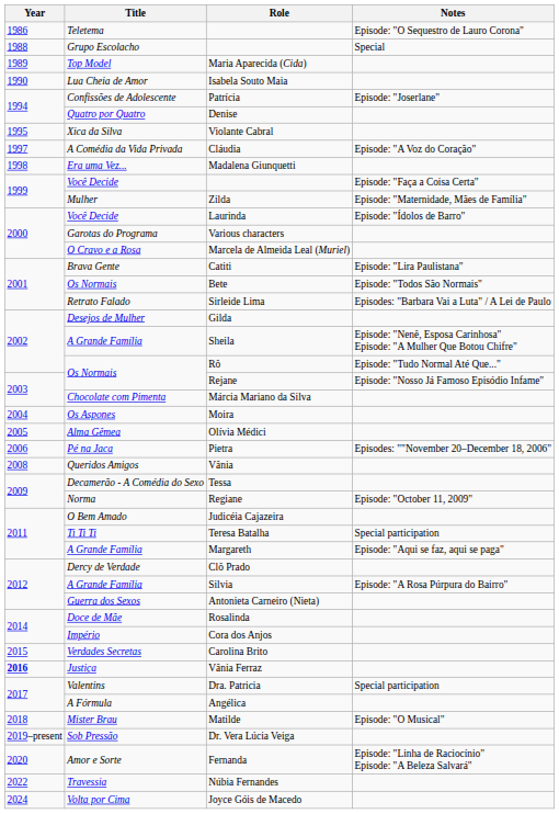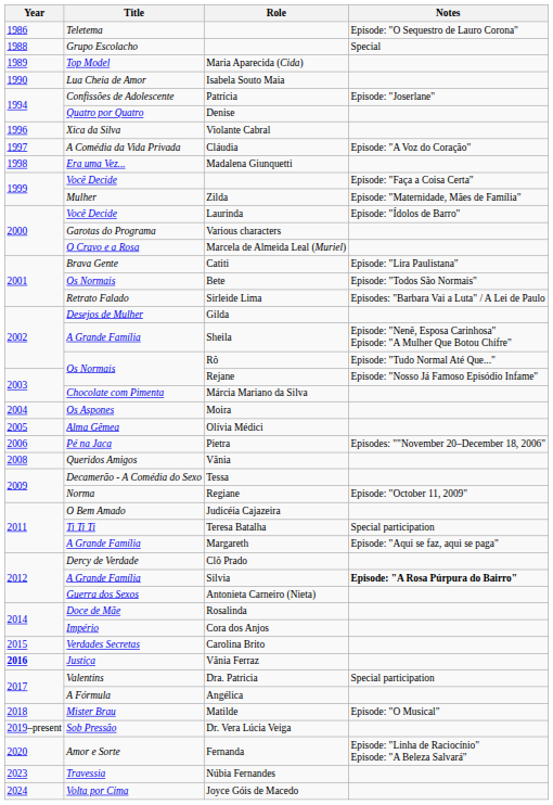Violante Cabral | Year: 1995 -> 1996
Silvia | Notes: normal -> bold
Núbia Fernandes | Year: 2022 -> 2023
